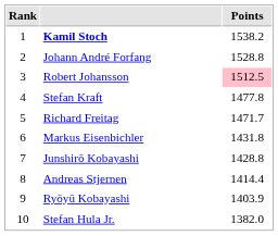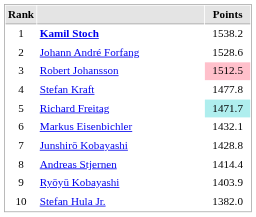Johann André Forfang | Points: 1528.8 -> 1528.6
Richard Freitag | Points: no background -> paleturquoise background
Markus Eisenbichler | Points: 1431.8 -> 1432.1
